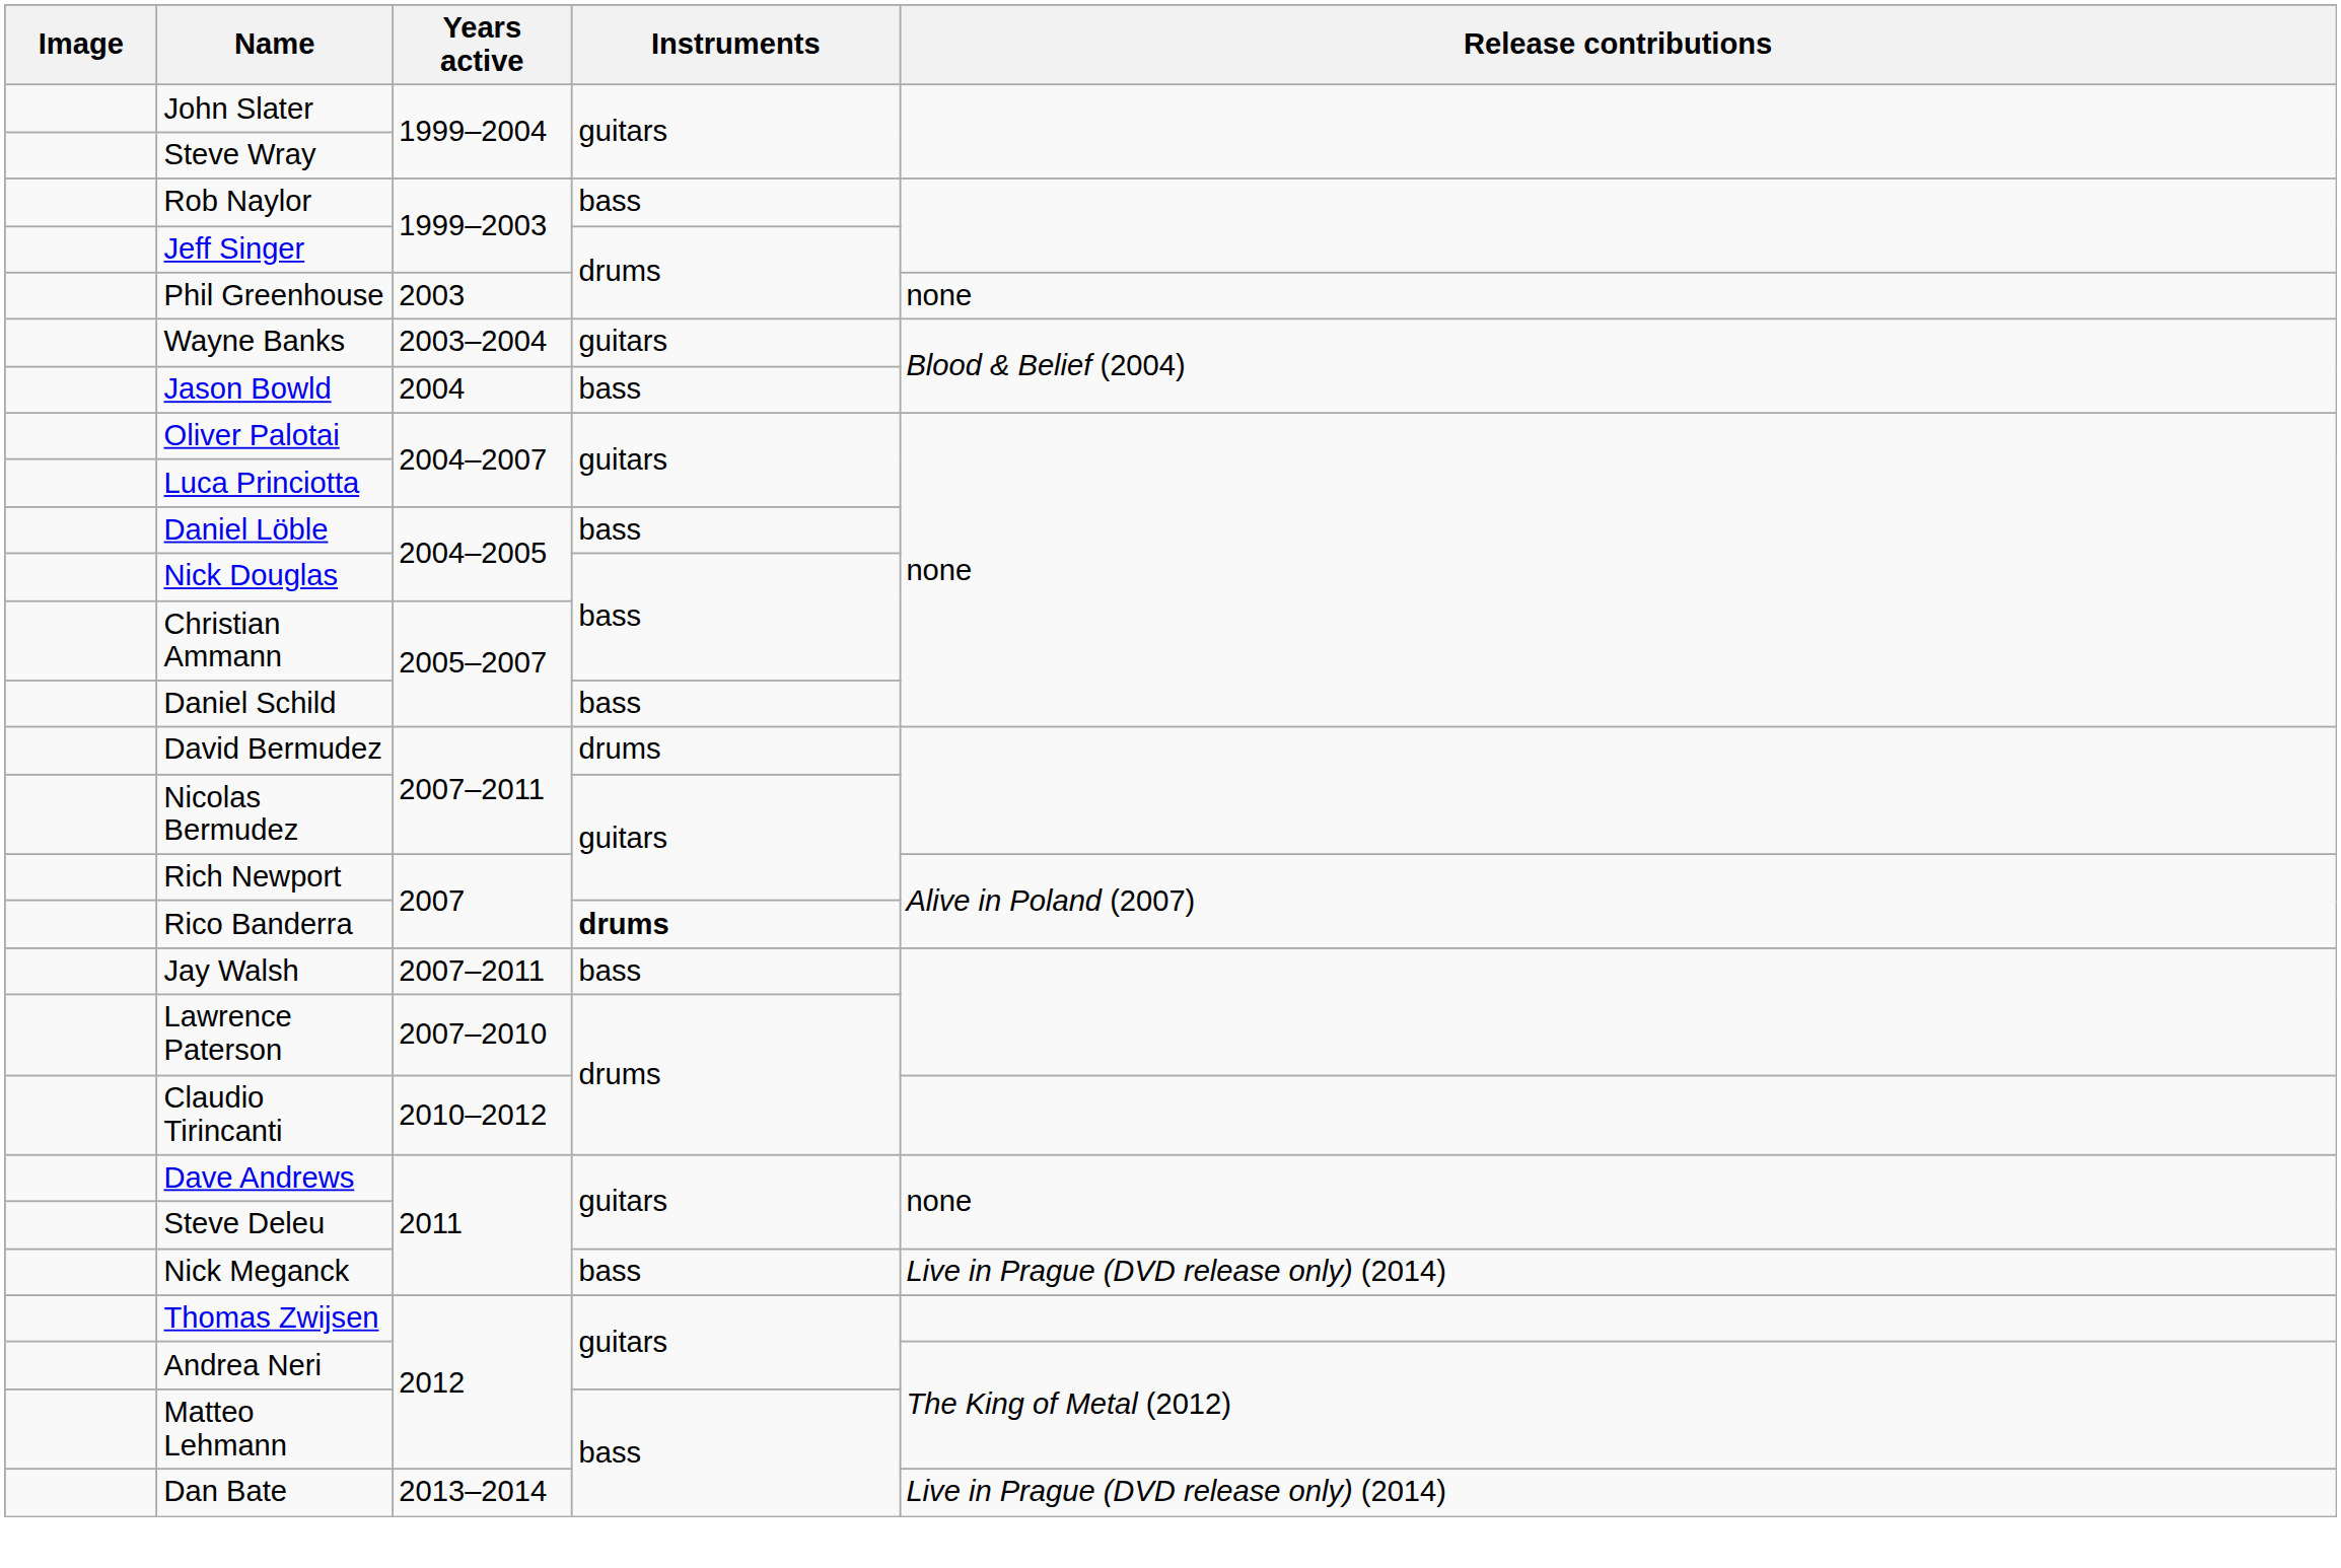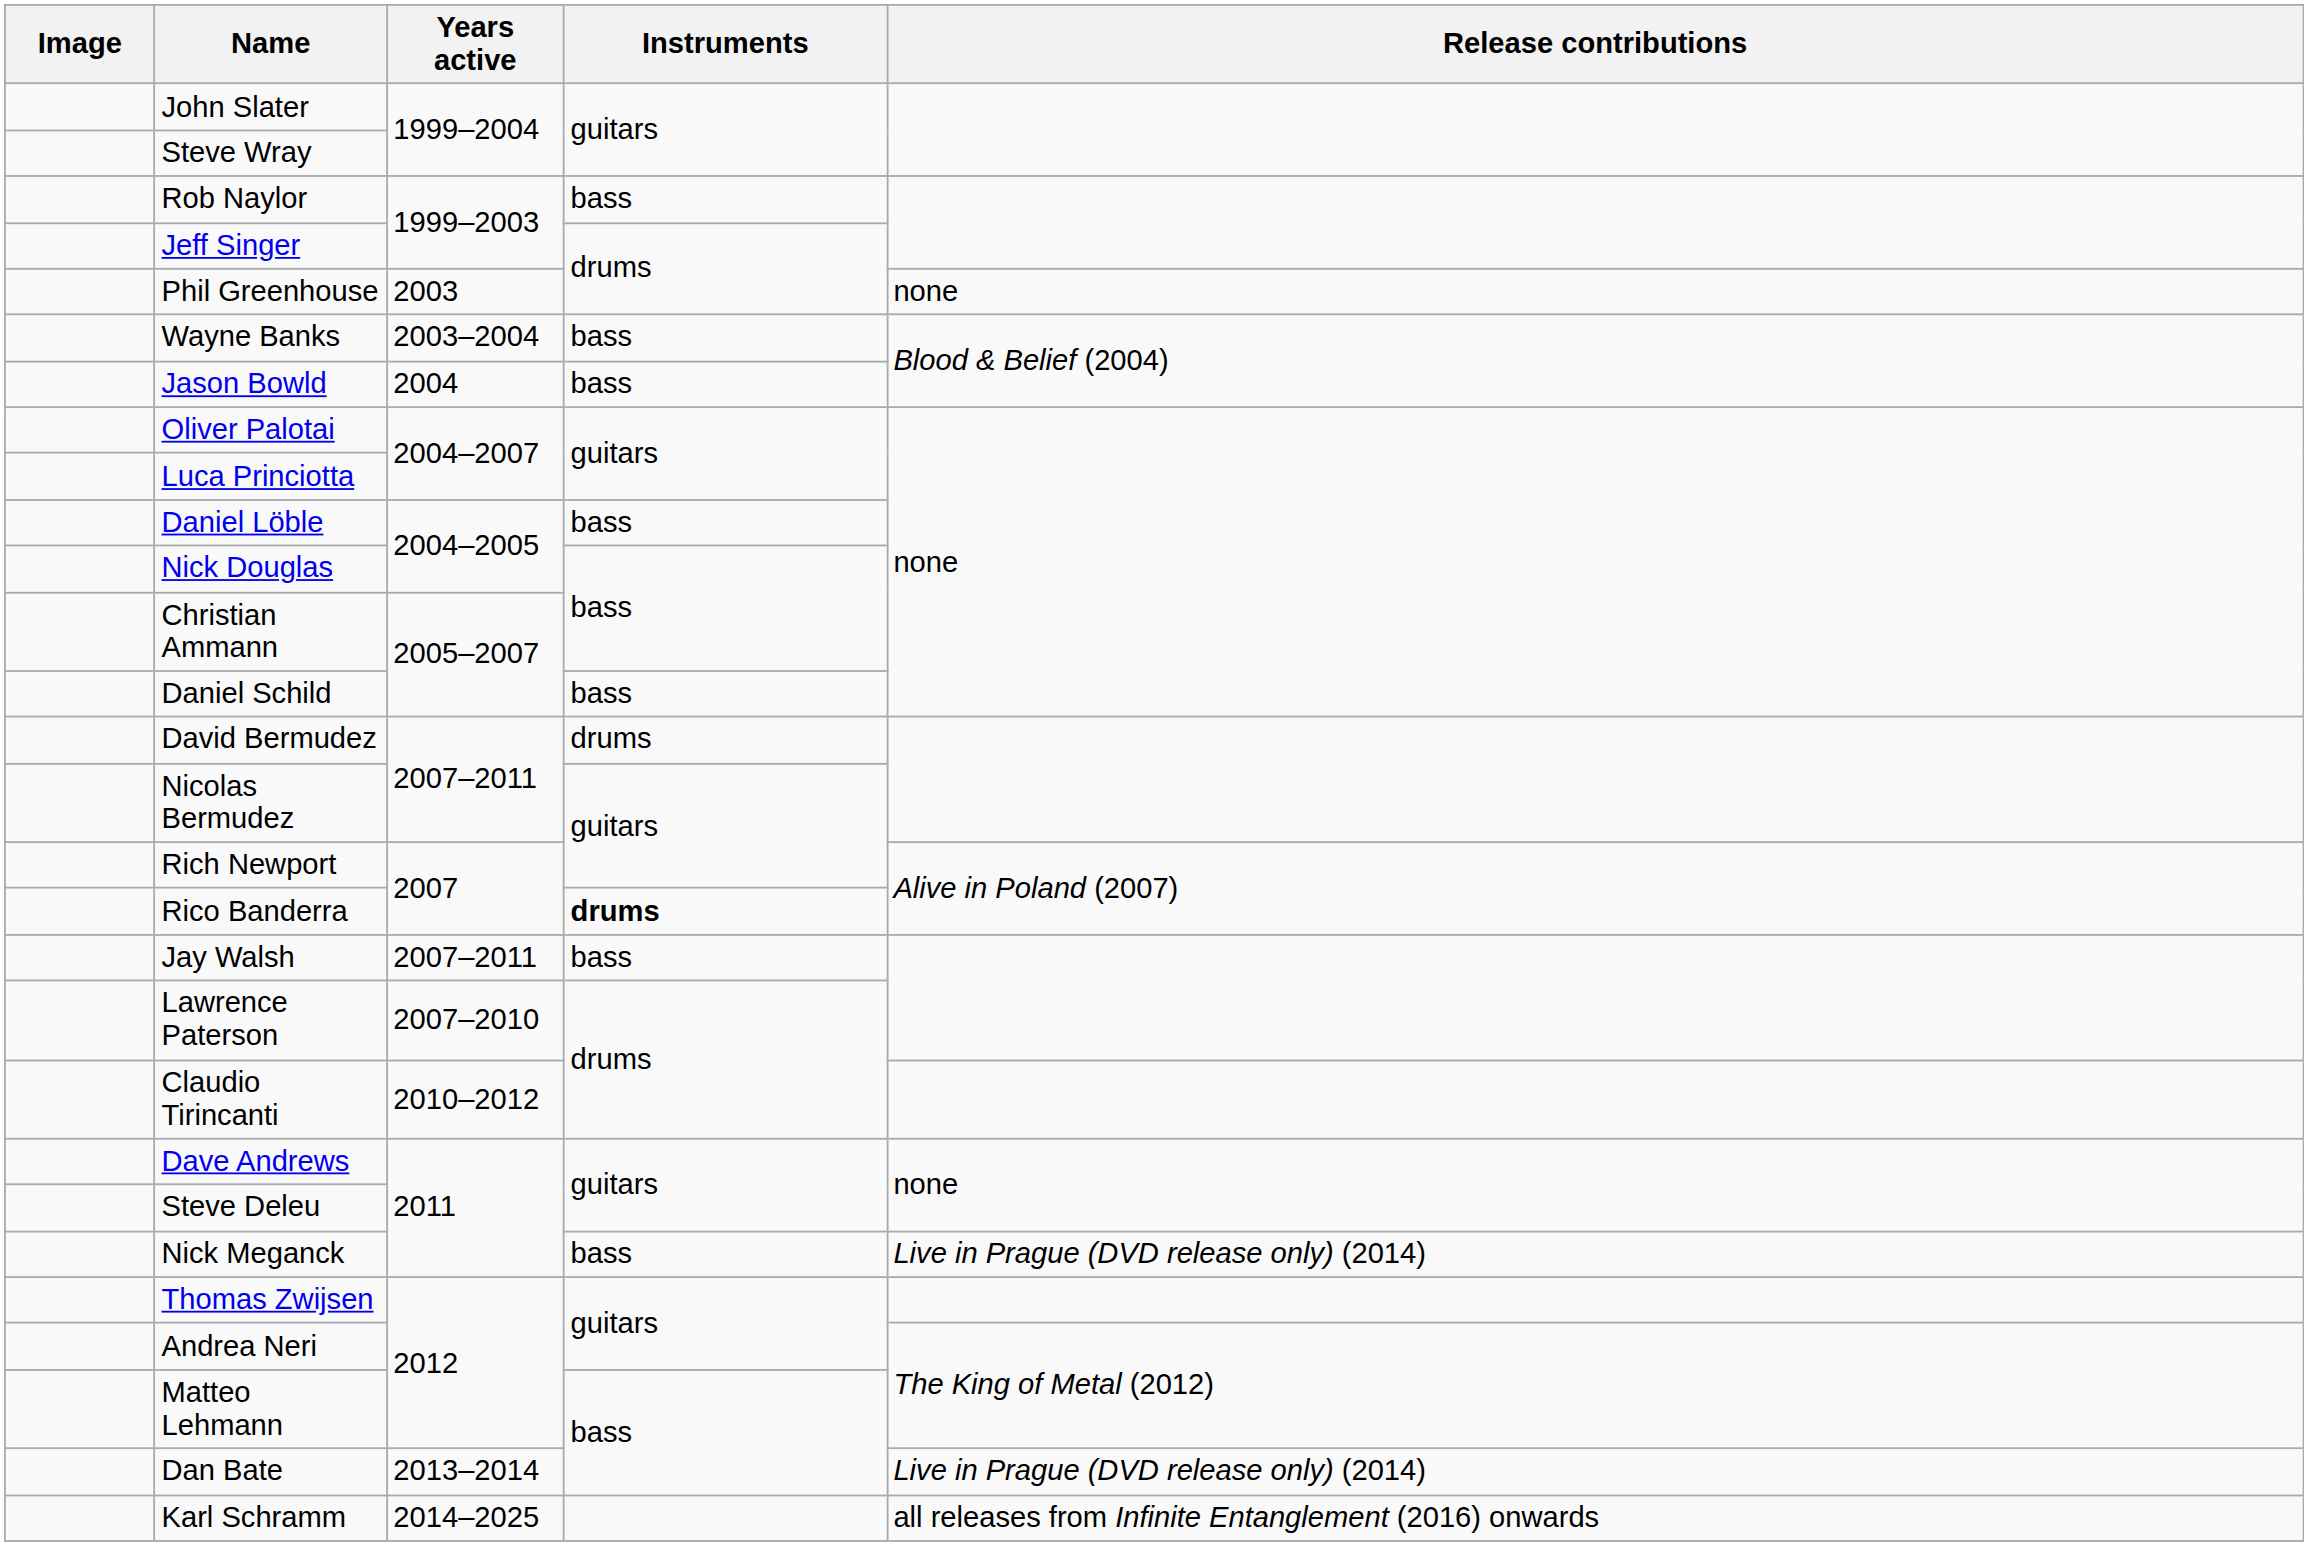Wayne Banks | Instruments: guitars -> bass
+ row: Karl Schramm | 2014–2025 | all releases from Infinite Entanglement (2016) onwards
